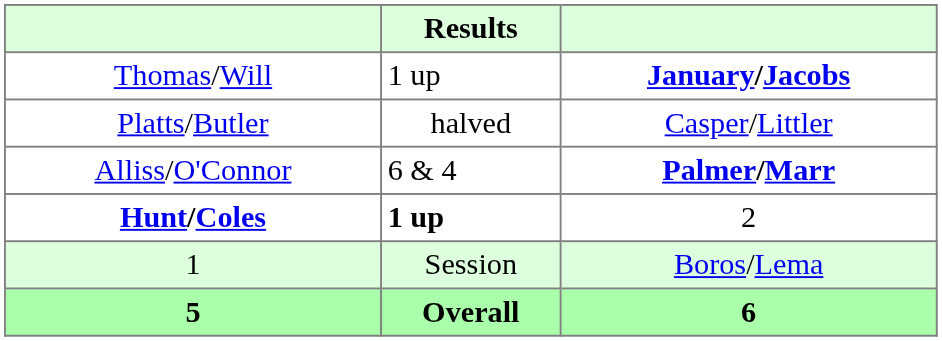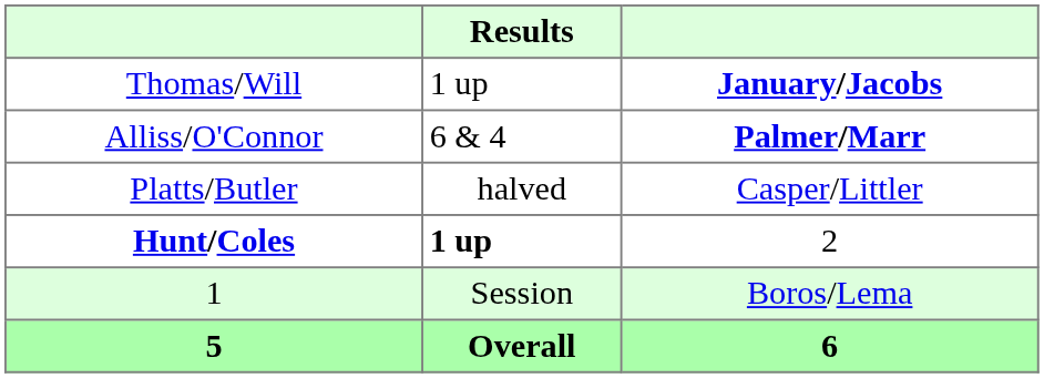rows swapped: Platts/Butler <-> Alliss/O'Connor
